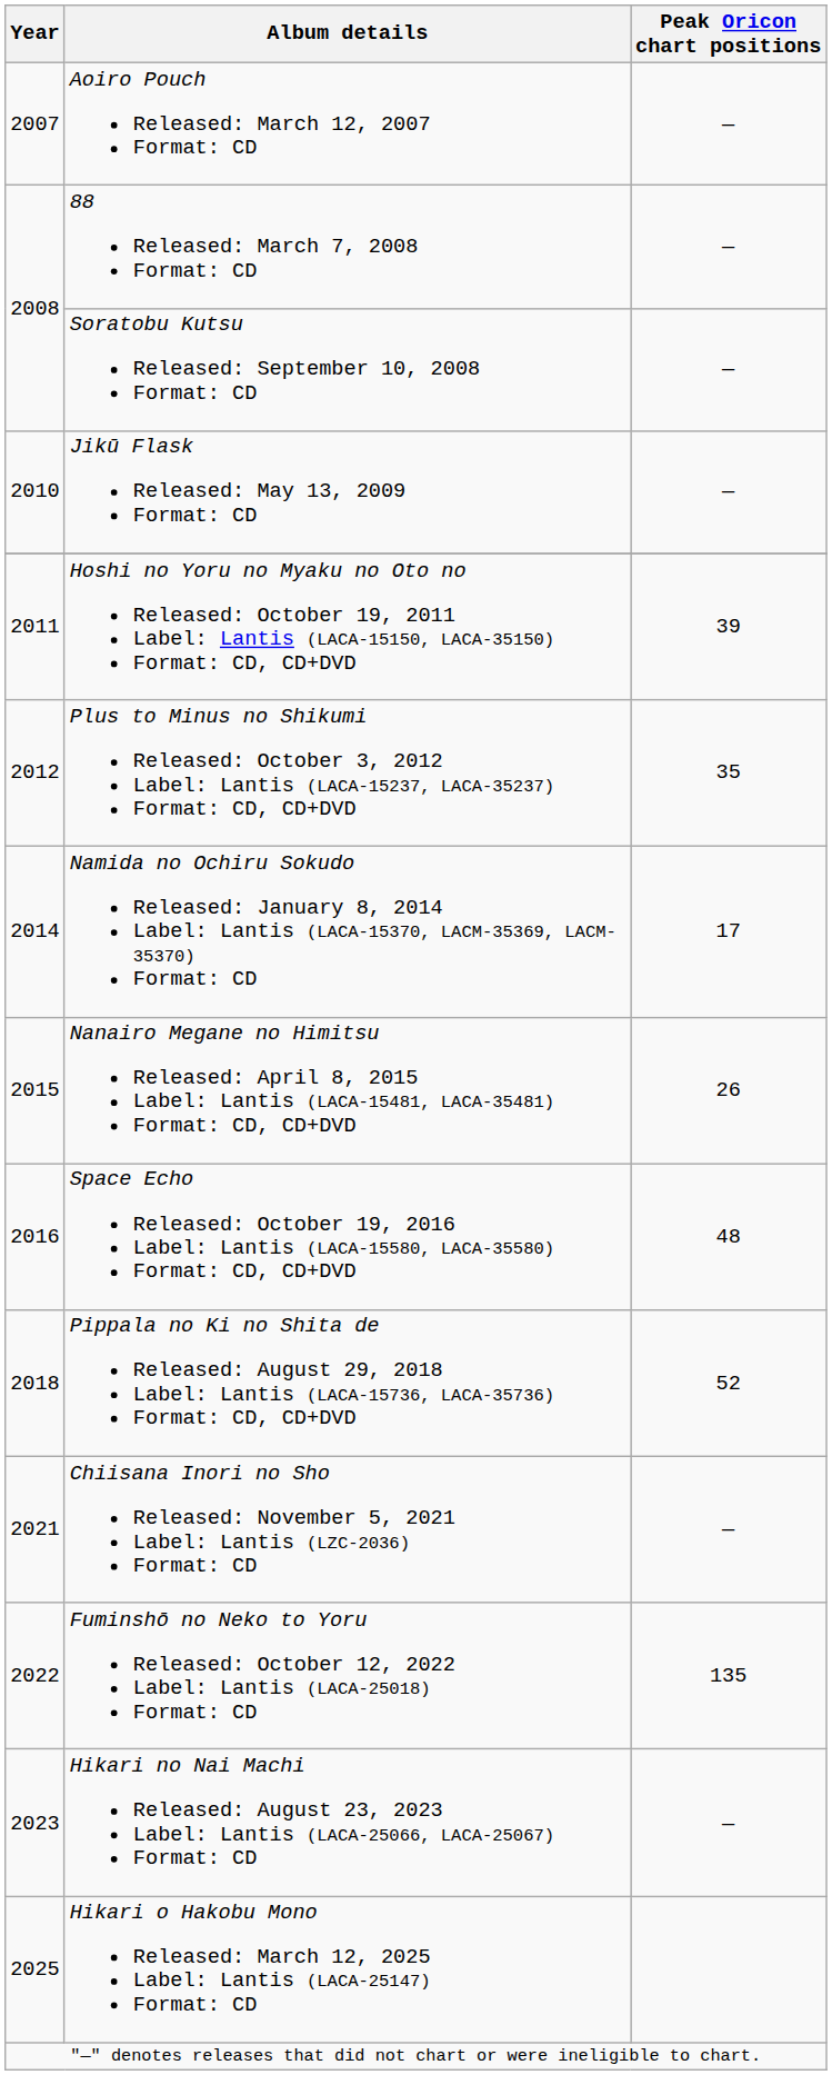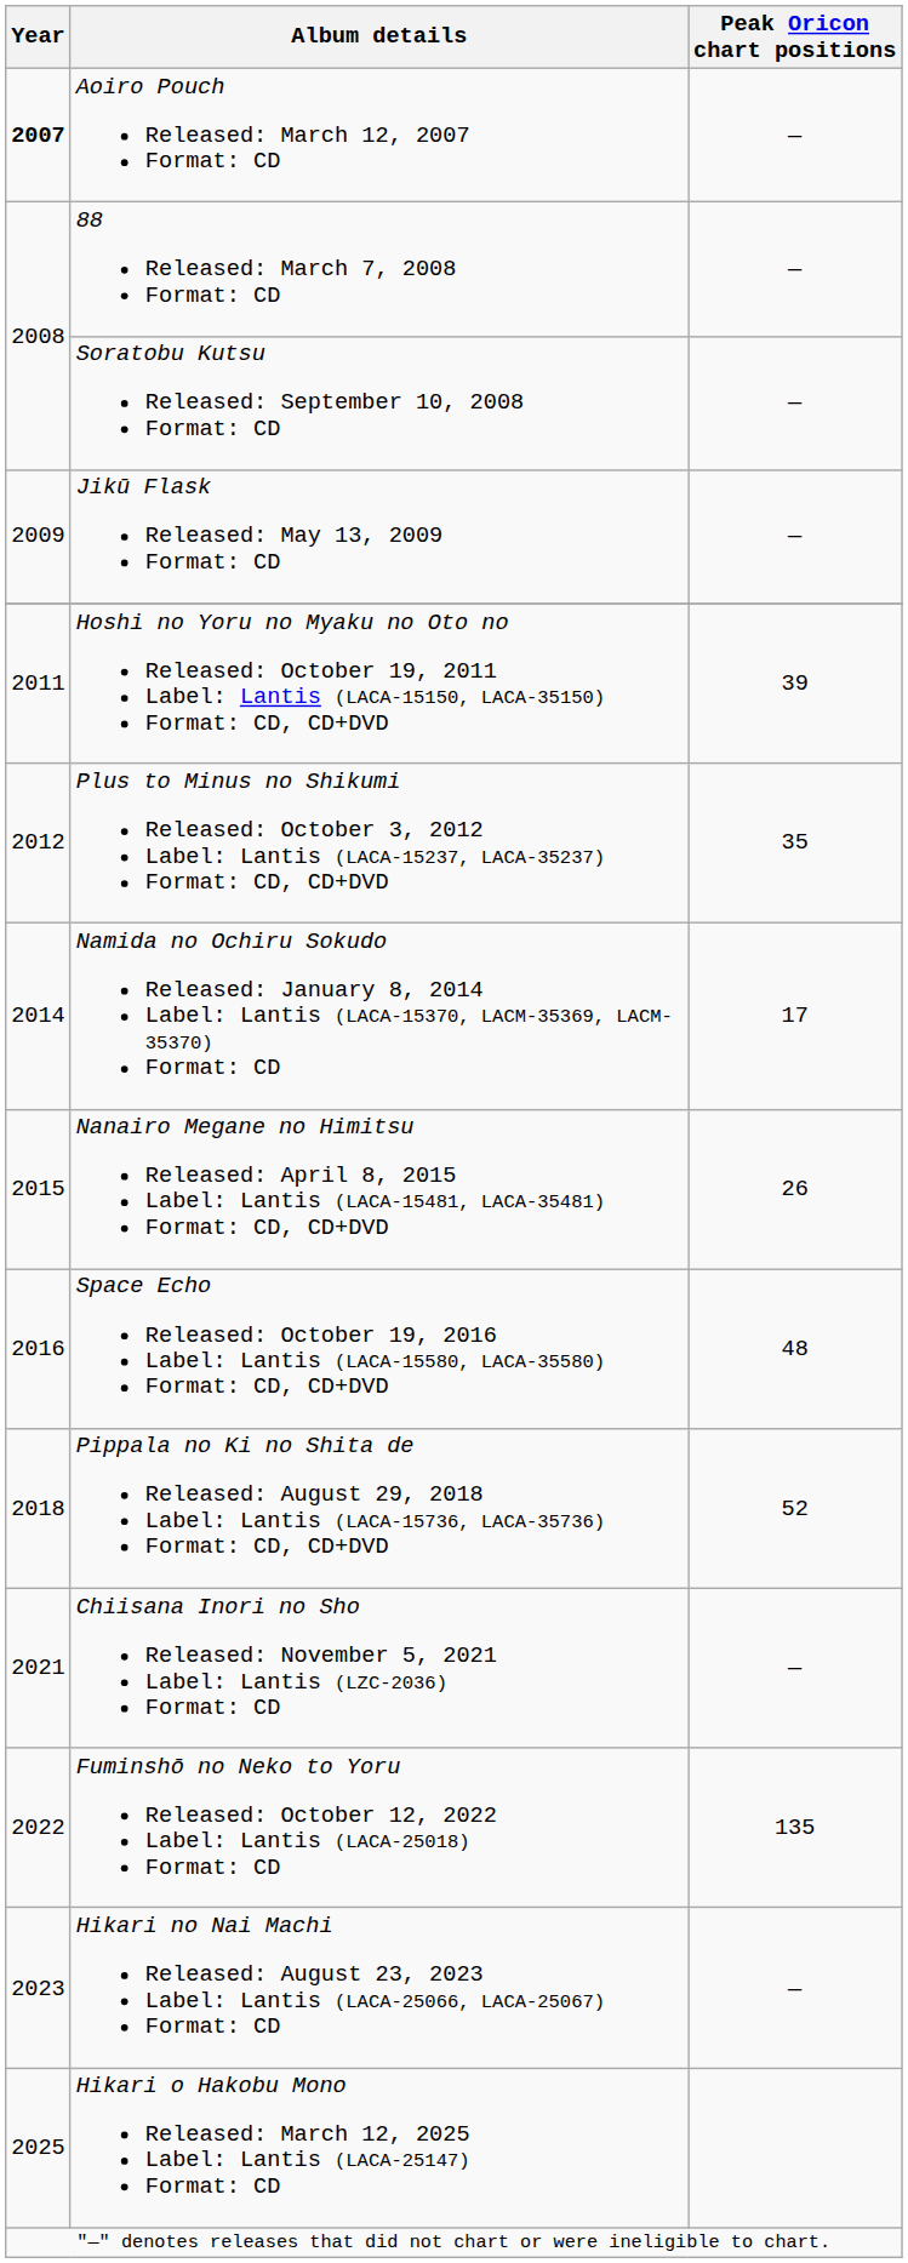Aoiro Pouch Released: March 12, 2007 Format: CD | Year: normal -> bold
Jikū Flask Released: May 13, 2009 Format: CD | Year: 2010 -> 2009
